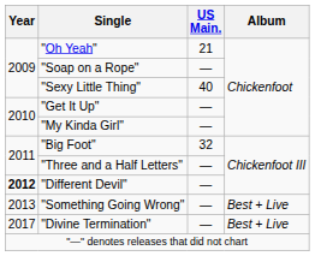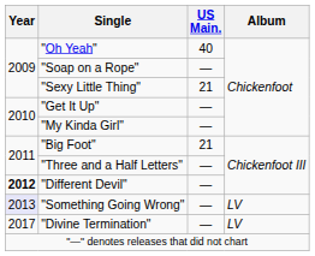"Oh Yeah" | US Main.: 21 -> 40
"Sexy Little Thing" | US Main.: 40 -> 21
"Big Foot" | US Main.: 32 -> 21
"Something Going Wrong" | Year: no background -> lavender background
"Something Going Wrong" | Album: Best + Live -> LV
"Divine Termination" | Album: Best + Live -> LV
